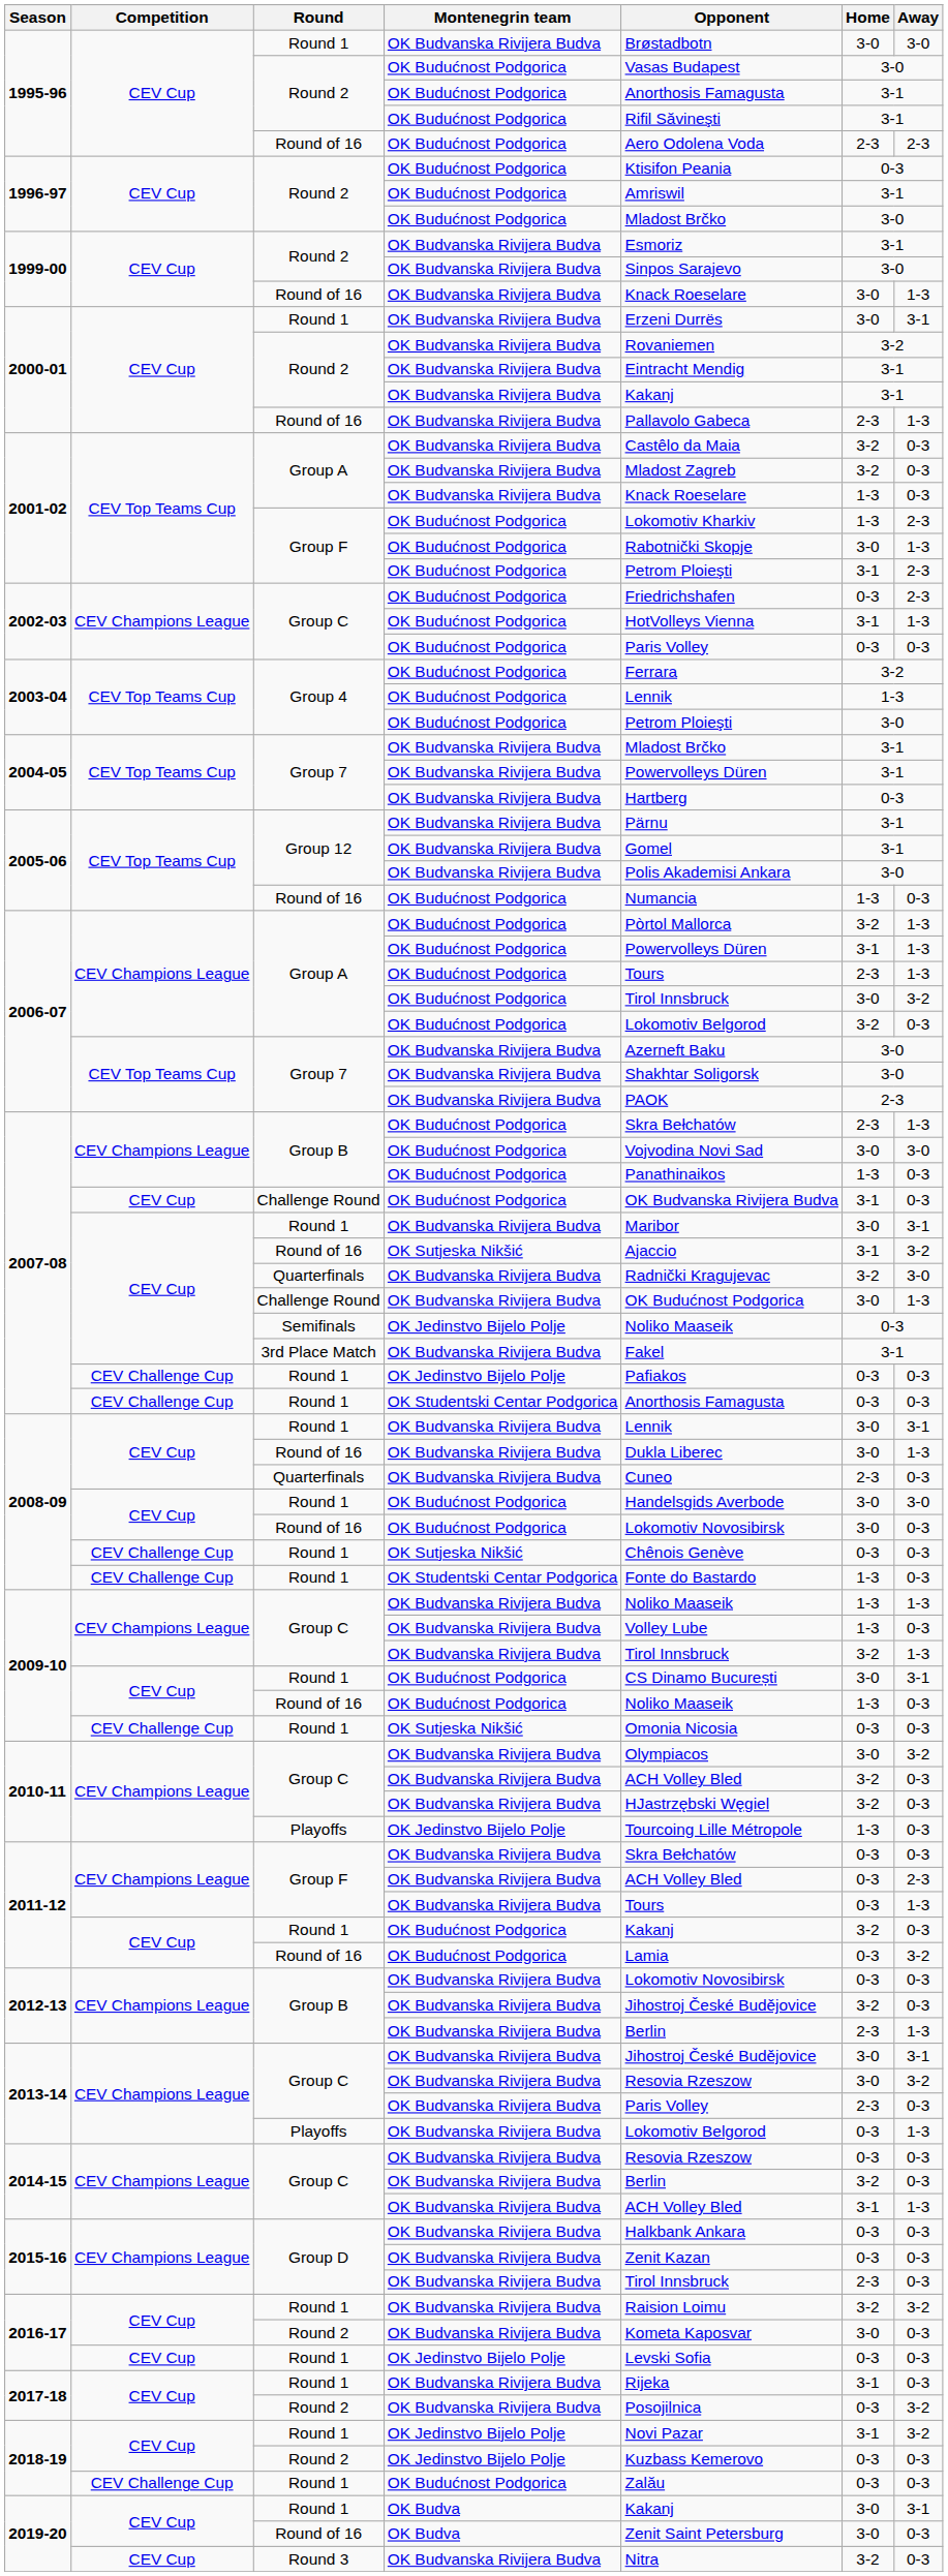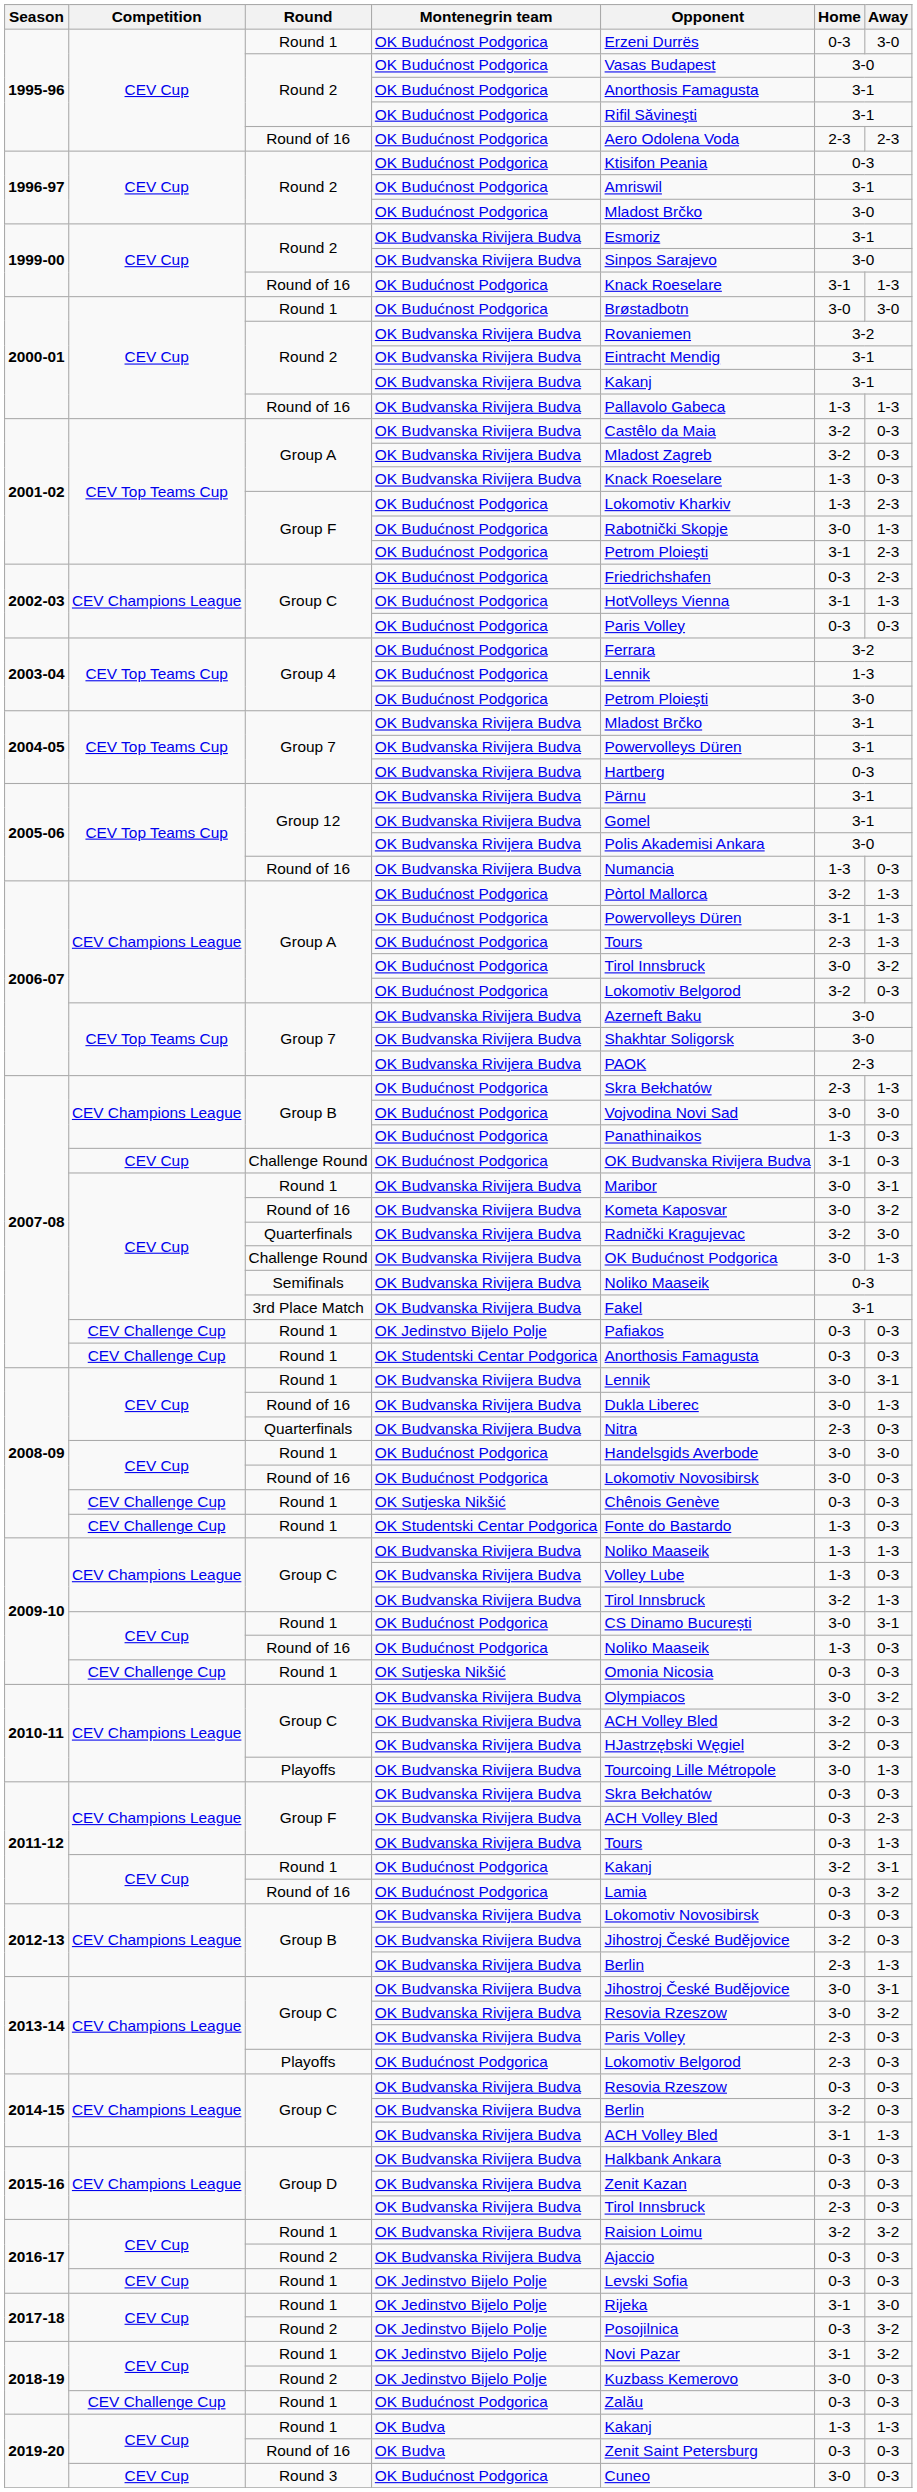1995-96 / Round 1 | Montenegrin team: OK Budvanska Rivijera Budva -> OK Budućnost Podgorica
1995-96 / Round 1 | Opponent: Brøstadbotn -> Erzeni Durrës
1995-96 / Round 1 | Home: 3-0 -> 0-3
1999-00 / Round of 16 | Montenegrin team: OK Budvanska Rivijera Budva -> OK Budućnost Podgorica
1999-00 / Round of 16 | Home: 3-0 -> 3-1
2000-01 / Round 1 | Montenegrin team: OK Budvanska Rivijera Budva -> OK Budućnost Podgorica
2000-01 / Round 1 | Opponent: Erzeni Durrës -> Brøstadbotn
2000-01 / Round 1 | Away: 3-1 -> 3-0
2000-01 / Round of 16 | Home: 2-3 -> 1-3
2005-06 / Round of 16 | Montenegrin team: OK Budućnost Podgorica -> OK Budvanska Rivijera Budva
2007-08 / Round of 16 | Montenegrin team: OK Sutjeska Nikšić -> OK Budvanska Rivijera Budva
2007-08 / Round of 16 | Opponent: Ajaccio -> Kometa Kaposvar
2007-08 / Round of 16 | Home: 3-1 -> 3-0
2007-08 / Semifinals | Montenegrin team: OK Jedinstvo Bijelo Polje -> OK Budvanska Rivijera Budva
2008-09 / Quarterfinals | Opponent: Cuneo -> Nitra
2010-11 / Playoffs | Montenegrin team: OK Jedinstvo Bijelo Polje -> OK Budvanska Rivijera Budva
2010-11 / Playoffs | Home: 1-3 -> 3-0
2010-11 / Playoffs | Away: 0-3 -> 1-3
2011-12 / Round 1 | Away: 0-3 -> 3-1
2013-14 / Playoffs | Montenegrin team: OK Budvanska Rivijera Budva -> OK Budućnost Podgorica
2013-14 / Playoffs | Home: 0-3 -> 2-3
2013-14 / Playoffs | Away: 1-3 -> 0-3
2016-17 / Round 2 | Opponent: Kometa Kaposvar -> Ajaccio
2016-17 / Round 2 | Home: 3-0 -> 0-3
2017-18 / Round 1 | Montenegrin team: OK Budvanska Rivijera Budva -> OK Jedinstvo Bijelo Polje
2017-18 / Round 1 | Away: 0-3 -> 3-0
2017-18 / Round 2 | Montenegrin team: OK Budvanska Rivijera Budva -> OK Jedinstvo Bijelo Polje
2018-19 / Round 2 | Home: 0-3 -> 3-0
2019-20 / Round 1 | Home: 3-0 -> 1-3
2019-20 / Round 1 | Away: 3-1 -> 1-3
2019-20 / Round of 16 | Home: 3-0 -> 0-3
2019-20 / Round 3 | Montenegrin team: OK Budvanska Rivijera Budva -> OK Budućnost Podgorica
2019-20 / Round 3 | Opponent: Nitra -> Cuneo
2019-20 / Round 3 | Home: 3-2 -> 3-0
